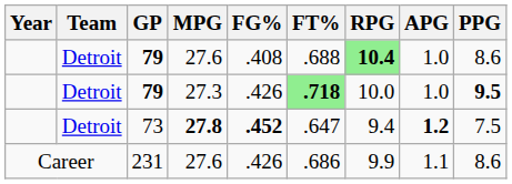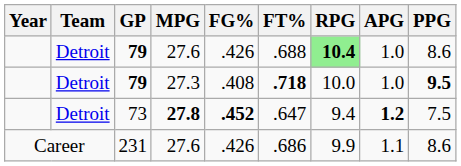79 / 27.6 | FG%: .408 -> .426
79 / 27.3 | FG%: .426 -> .408
79 / 27.3 | FT%: lightgreen background -> no background
